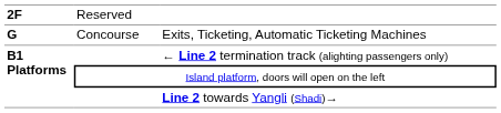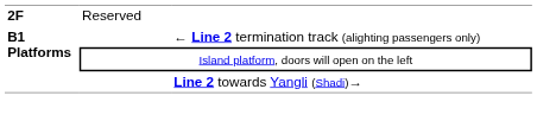- row: G | Concourse | Exits, Ticketing, Automatic Ticketing Machines
